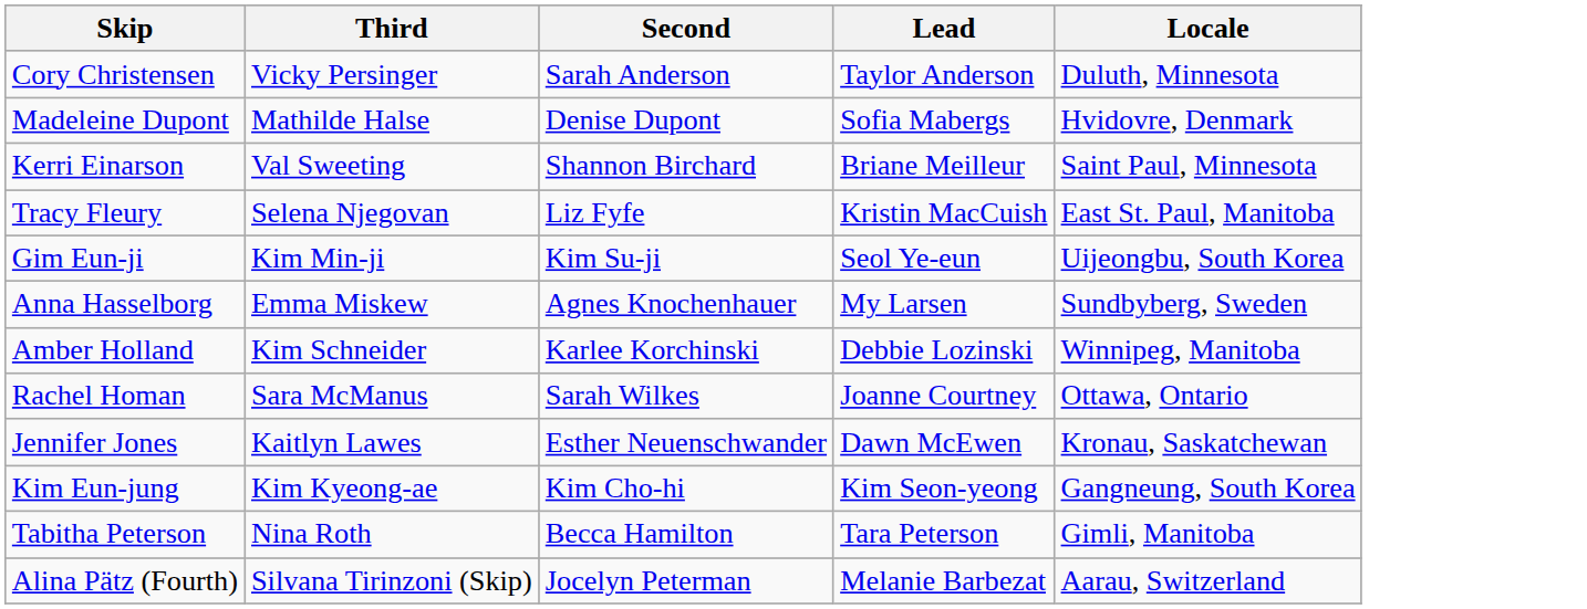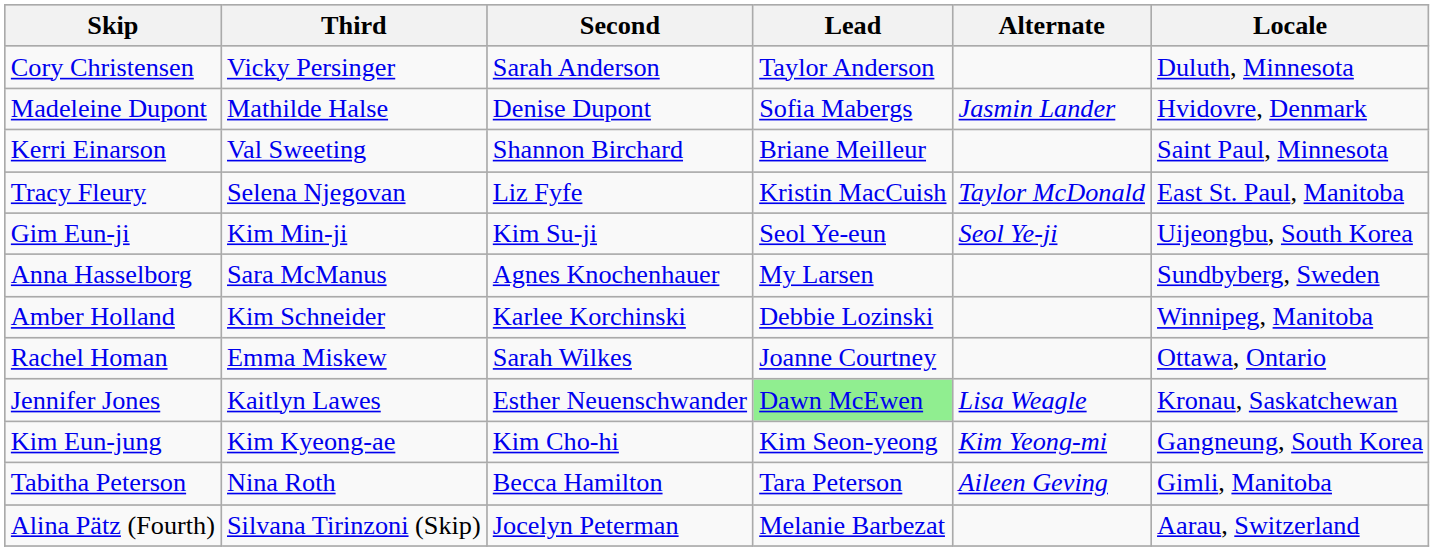+ column: Alternate | Jasmin Lander | Taylor McDonald | Seol Ye-ji | Lisa Weagle | Kim Yeong-mi | Aileen Geving
Anna Hasselborg | Third: Emma Miskew -> Sara McManus
Rachel Homan | Third: Sara McManus -> Emma Miskew
Jennifer Jones | Lead: no background -> lightgreen background
